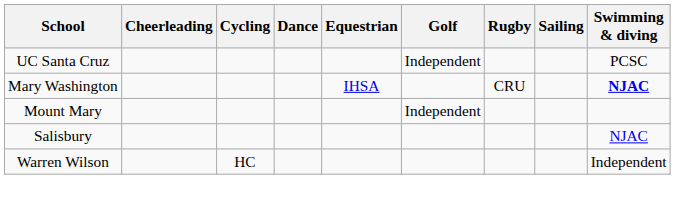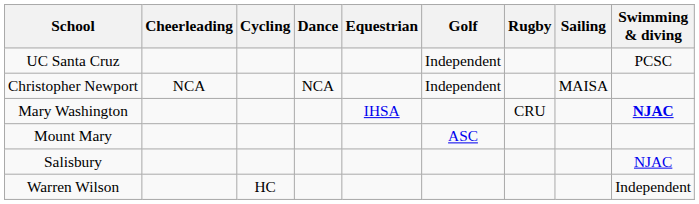+ row: Christopher Newport | NCA | NCA | Independent | MAISA
Mount Mary | Golf: Independent -> ASC
